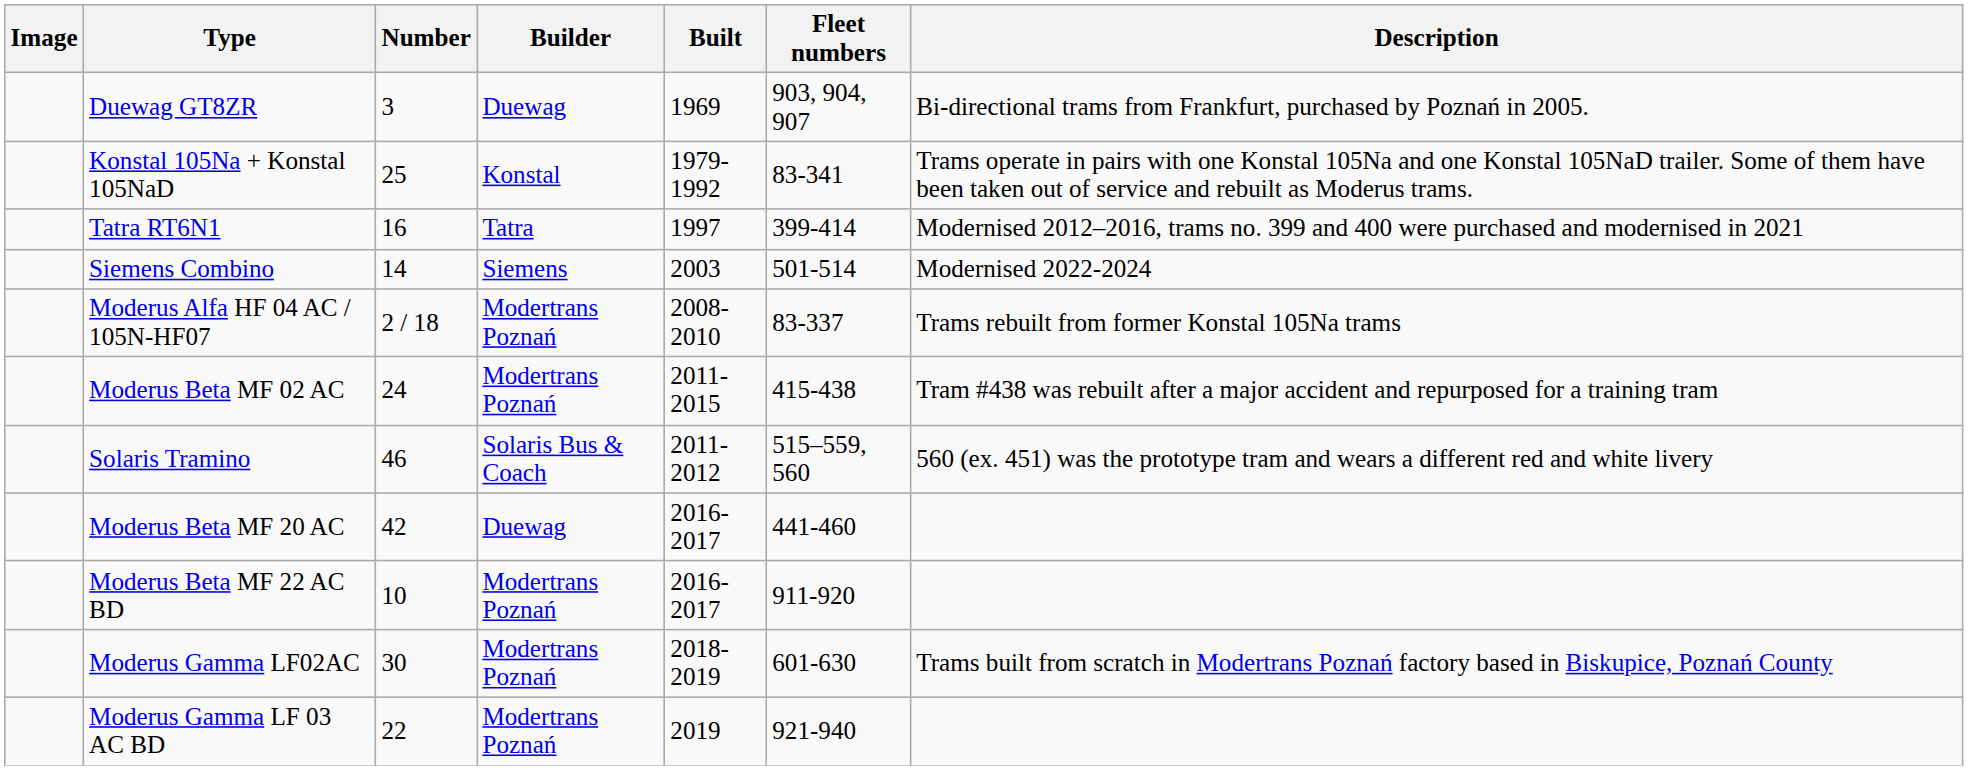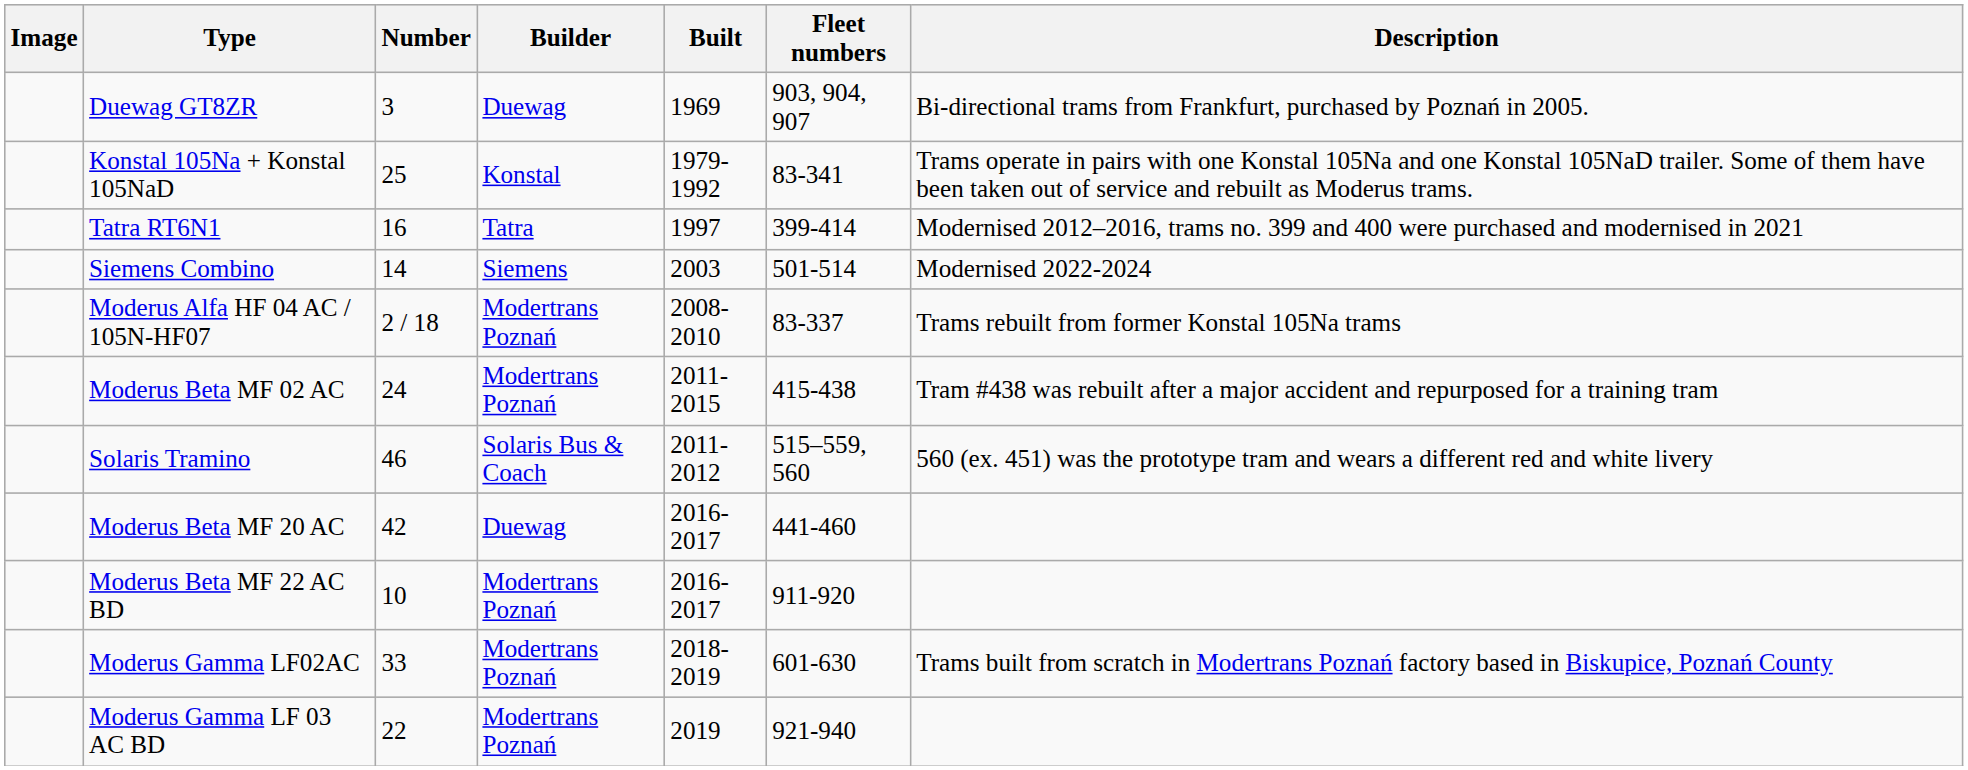Moderus Gamma LF02AC | Number: 30 -> 33
